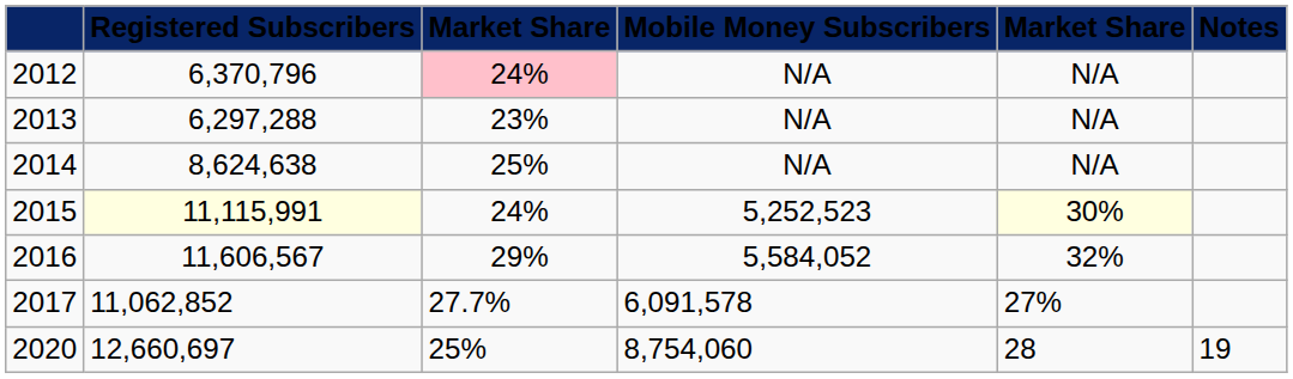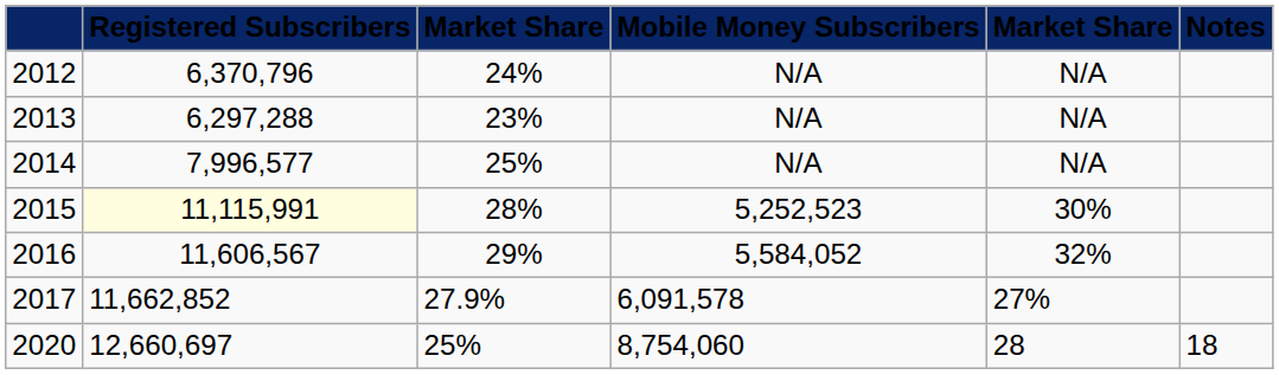2012 | column 3: pink background -> no background
2014 | Registered Subscribers: 8,624,638 -> 7,996,577
2015 | column 3: 24% -> 28%
2015 | column 5: lightyellow background -> no background
2017 | Registered Subscribers: 11,062,852 -> 11,662,852
2017 | column 3: 27.7% -> 27.9%
2020 | Notes: 19 -> 18
